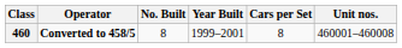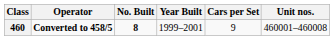460 | No. Built: normal -> bold
460 | Cars per Set: 8 -> 9
